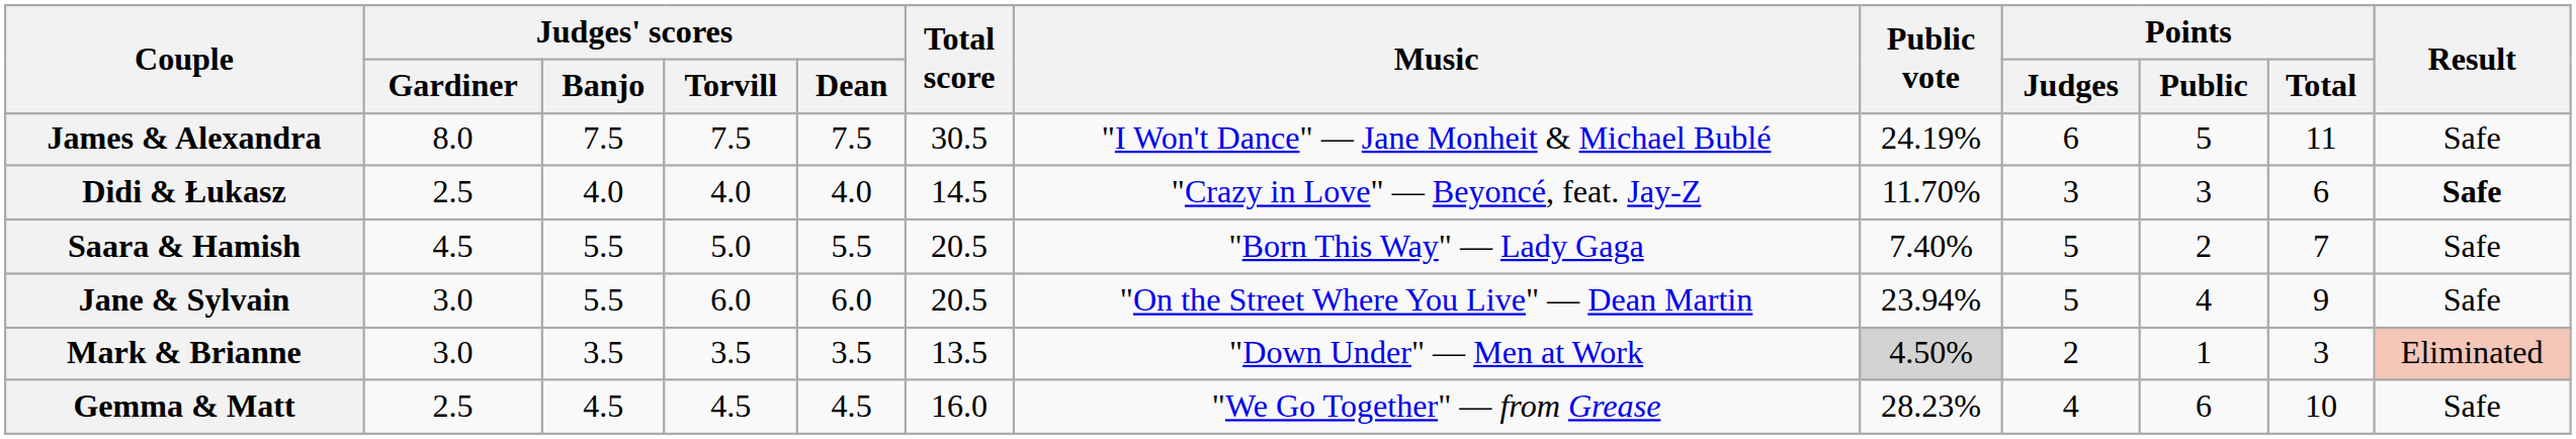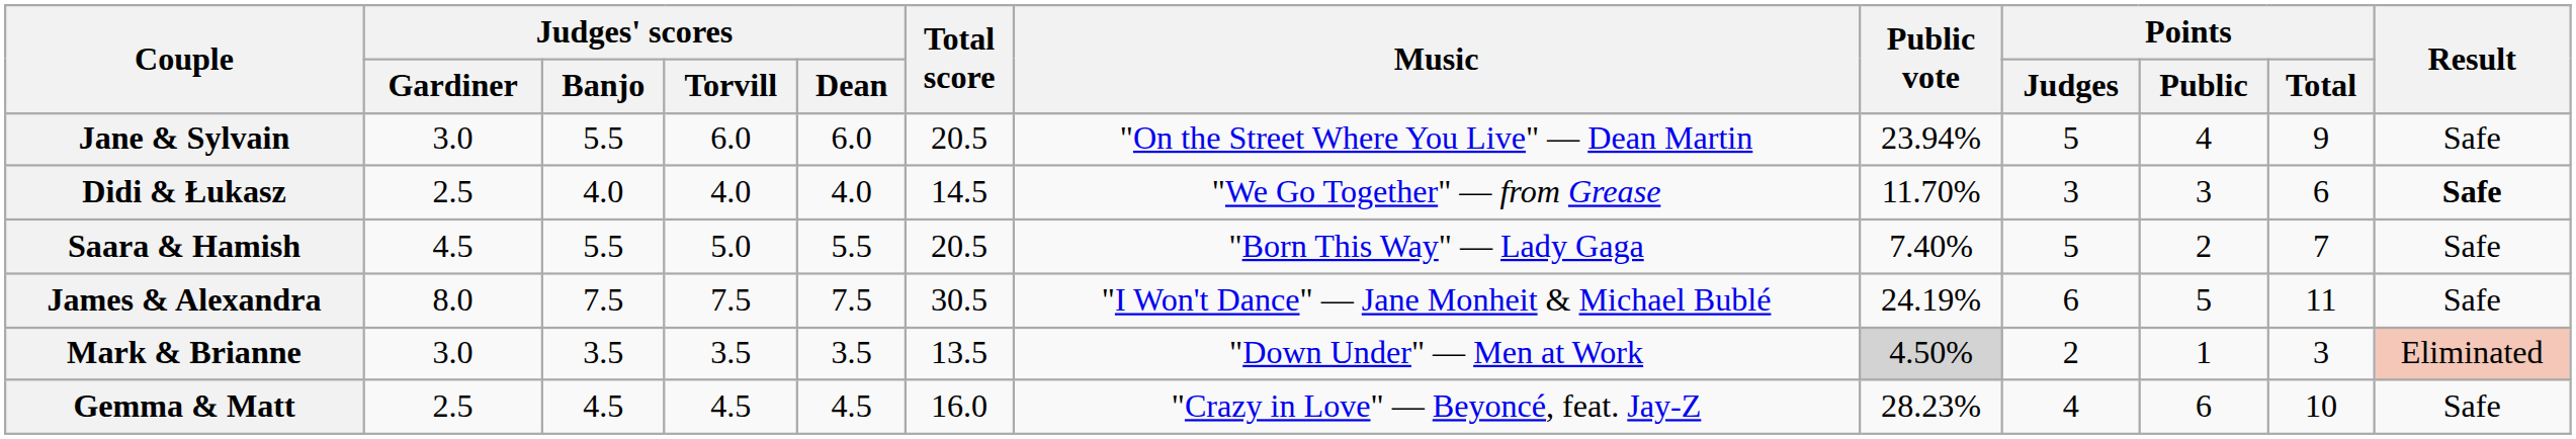rows swapped: Jane & Sylvain <-> James & Alexandra
Didi & Łukasz | Music: "Crazy in Love" — Beyoncé, feat. Jay-Z -> "We Go Together" — from Grease
Gemma & Matt | Music: "We Go Together" — from Grease -> "Crazy in Love" — Beyoncé, feat. Jay-Z
